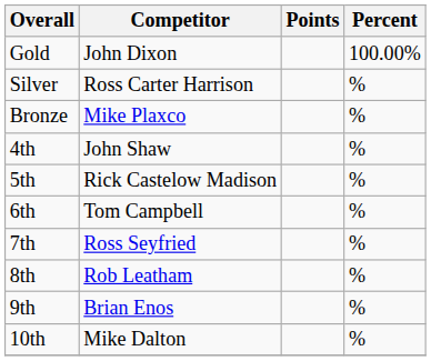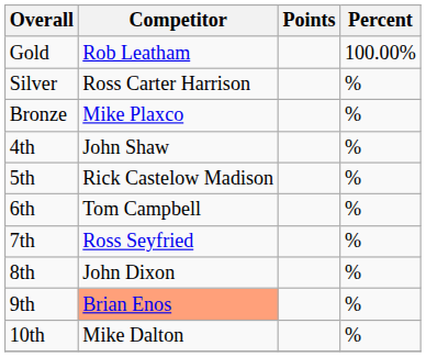Gold | Competitor: John Dixon -> Rob Leatham
8th | Competitor: Rob Leatham -> John Dixon
9th | Competitor: no background -> lightsalmon background
